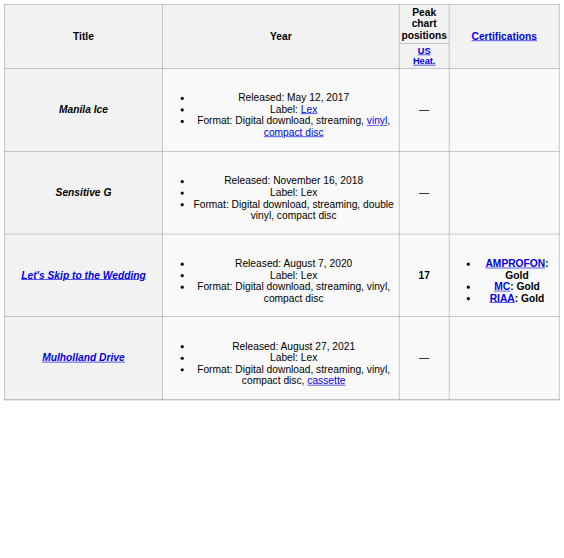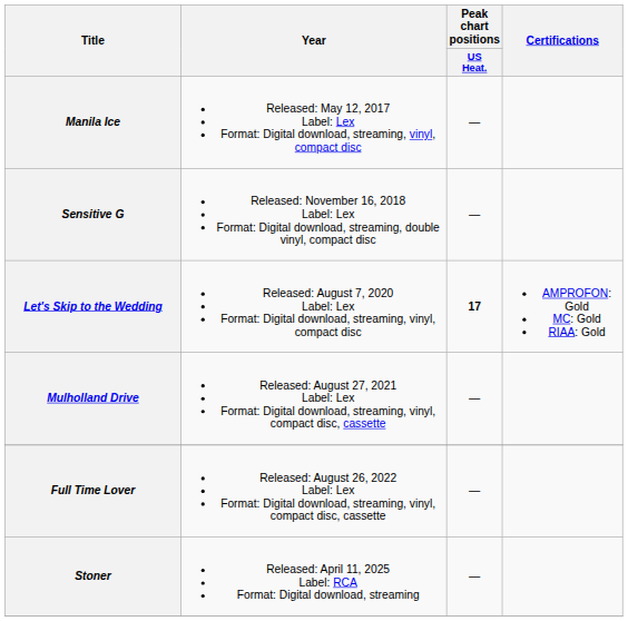Let's Skip to the Wedding | Certifications: bold -> normal
+ row: Full Time Lover | Released: August 26, 2022 Label: Lex Format: Digital download, streaming, vinyl, compact disc, cassette | —
+ row: Stoner | Released: April 11, 2025 Label: RCA Format: Digital download, streaming | —
